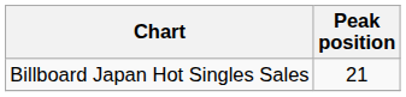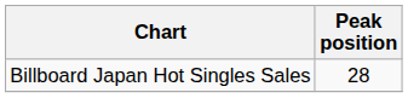Billboard Japan Hot Singles Sales | Peak position: 21 -> 28
